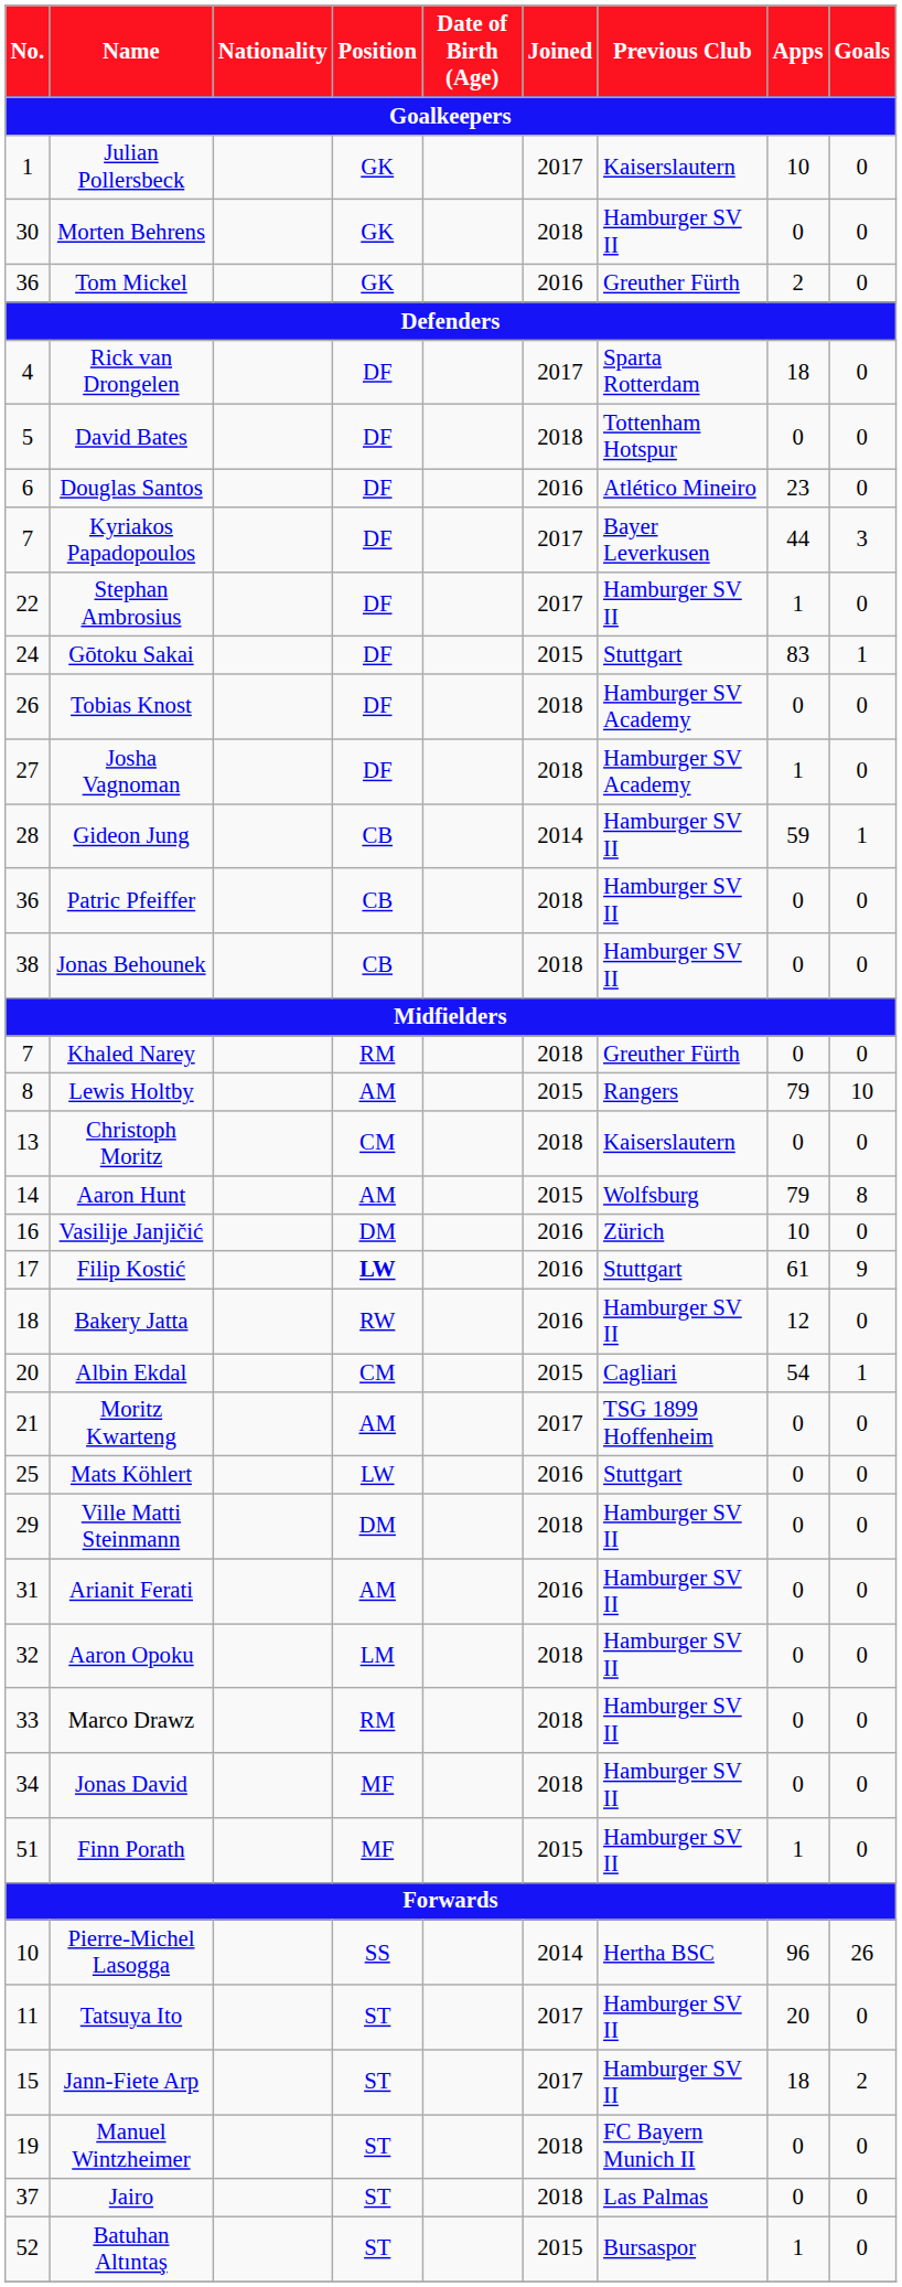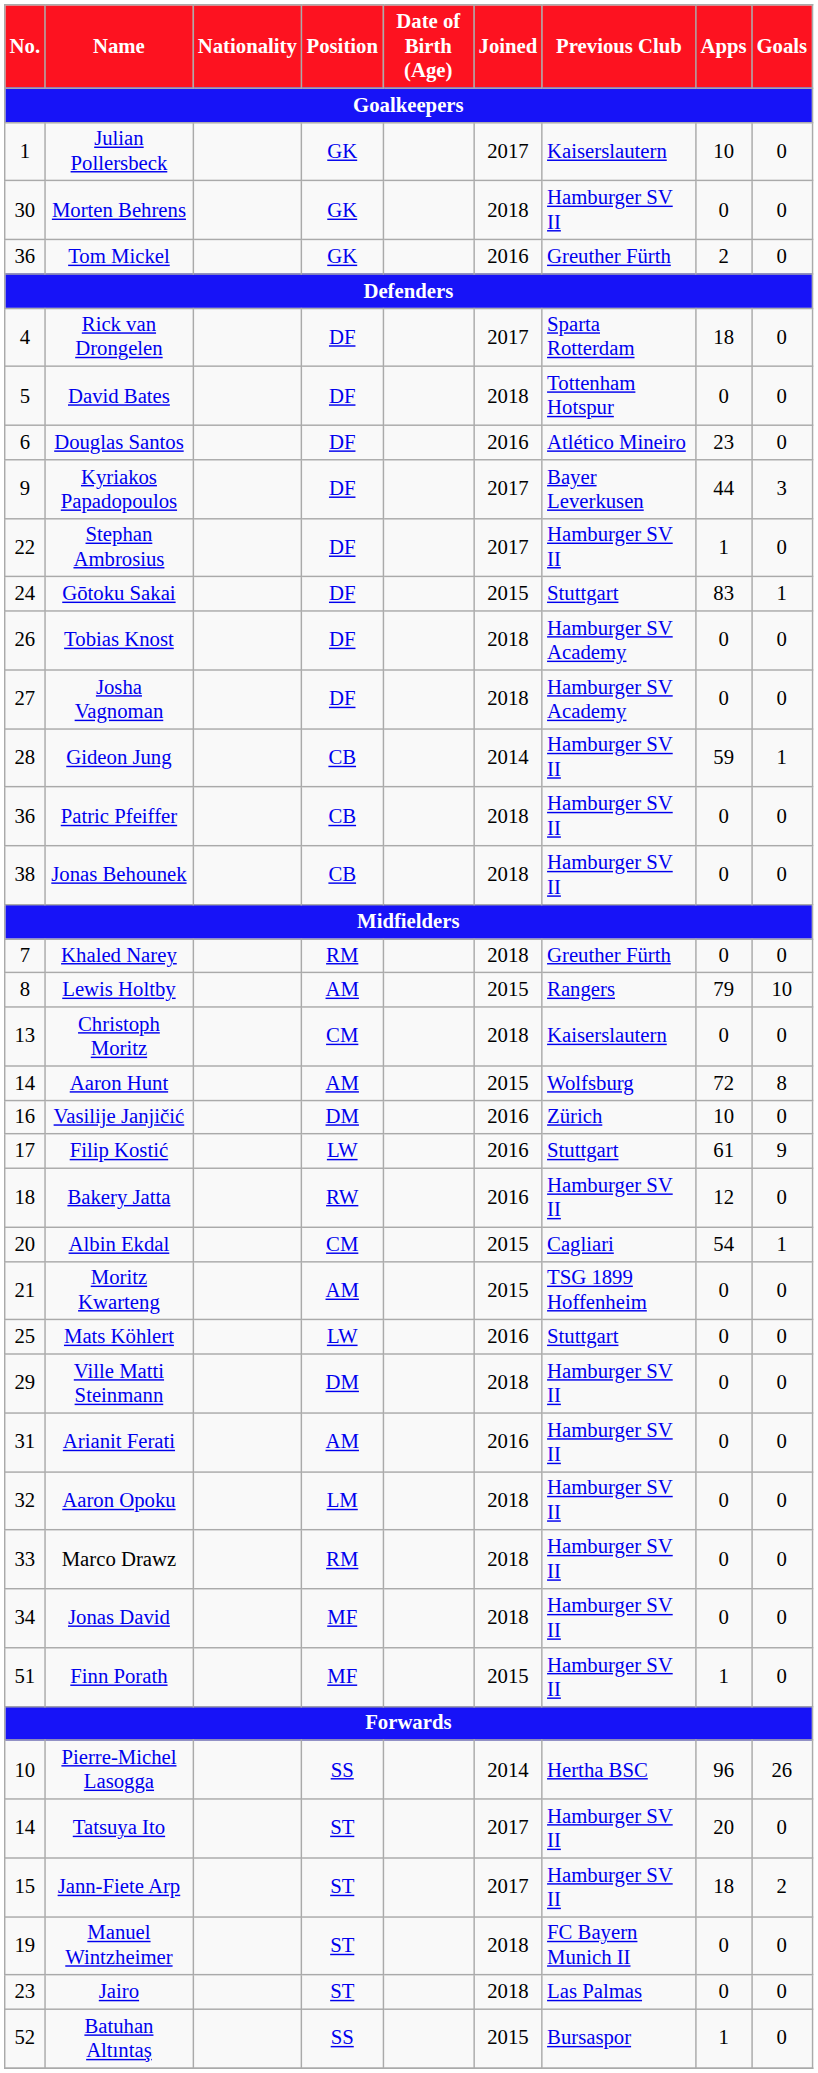Kyriakos Papadopoulos | No.: 7 -> 9
Josha Vagnoman | Apps: 1 -> 0
Aaron Hunt | Apps: 79 -> 72
Filip Kostić | Position: bold -> normal
Moritz Kwarteng | Joined: 2017 -> 2015
Tatsuya Ito | No.: 11 -> 14
Jairo | No.: 37 -> 23
Batuhan Altıntaş | Position: ST -> SS
